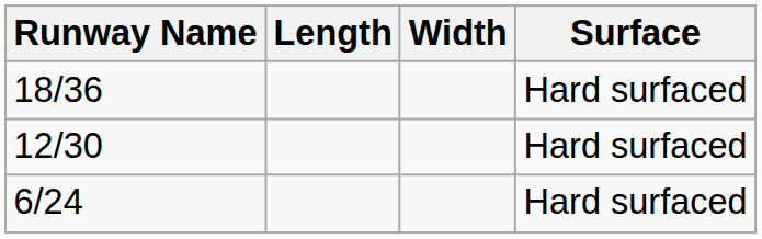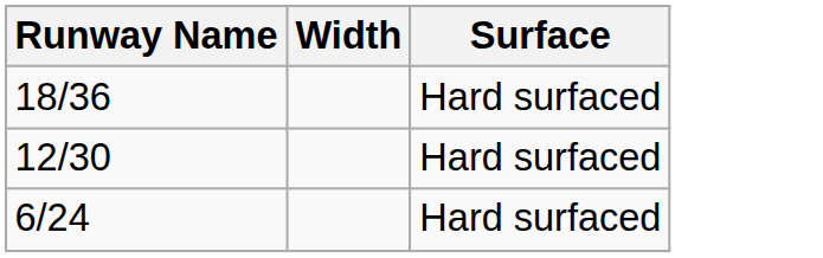- column: Length
